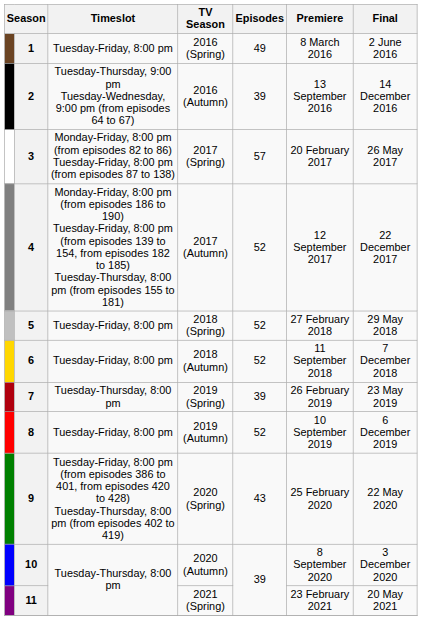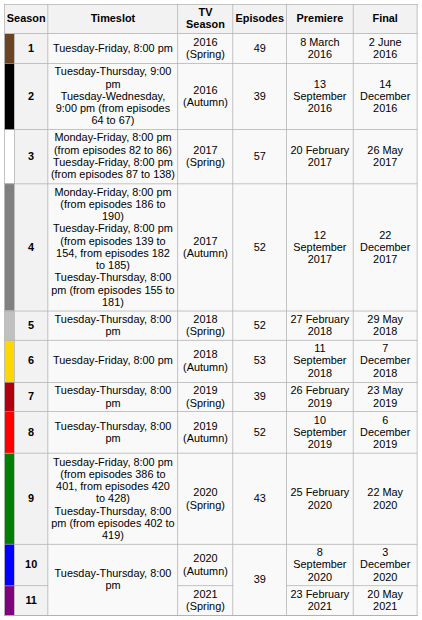5 | Timeslot: Tuesday-Friday, 8:00 pm -> Tuesday-Thursday, 8:00 pm
6 | Episodes: 52 -> 53
8 | Timeslot: Tuesday-Friday, 8:00 pm -> Tuesday-Thursday, 8:00 pm
